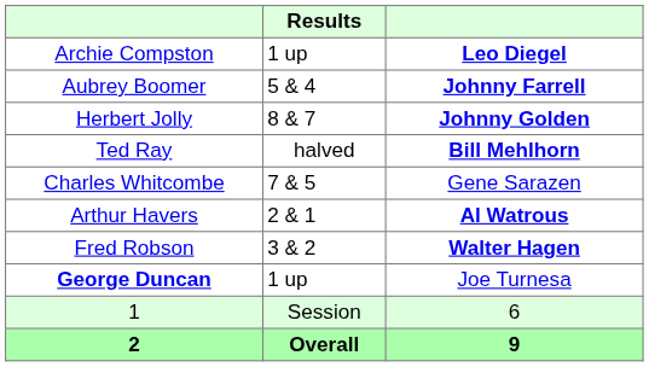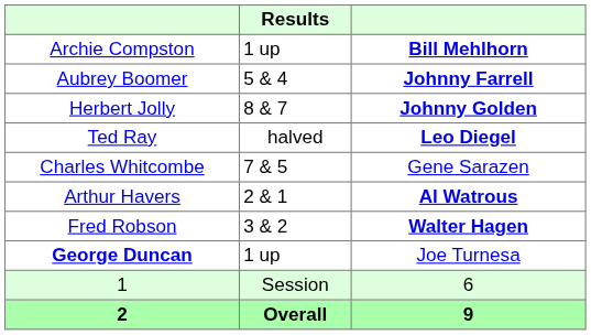Archie Compston | column 3: Leo Diegel -> Bill Mehlhorn
Ted Ray | column 3: Bill Mehlhorn -> Leo Diegel
